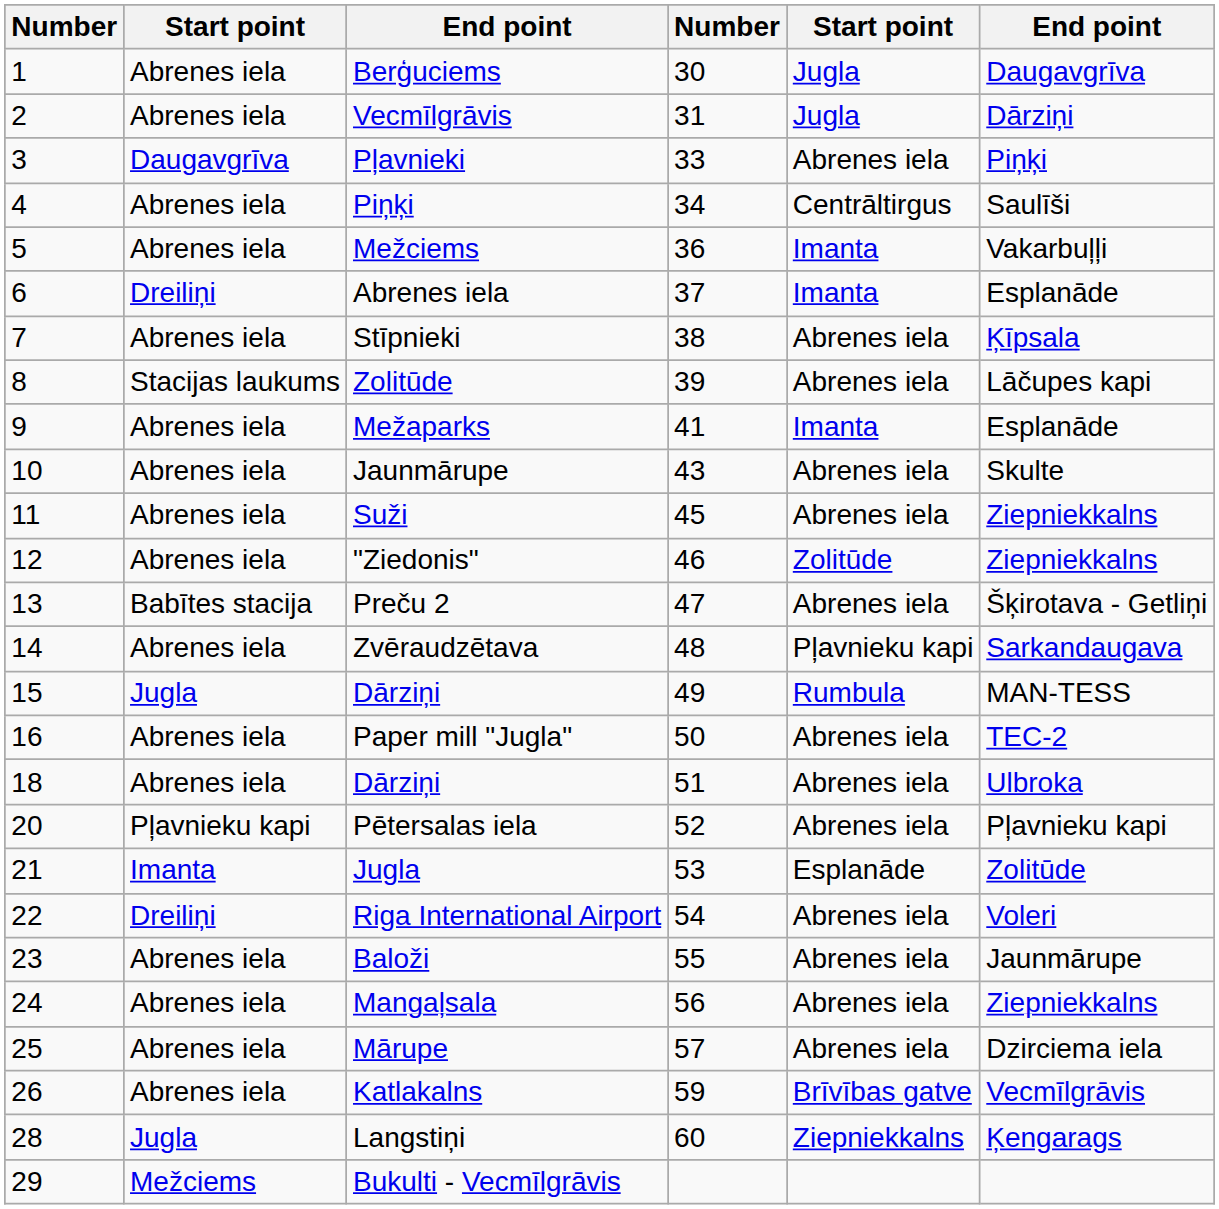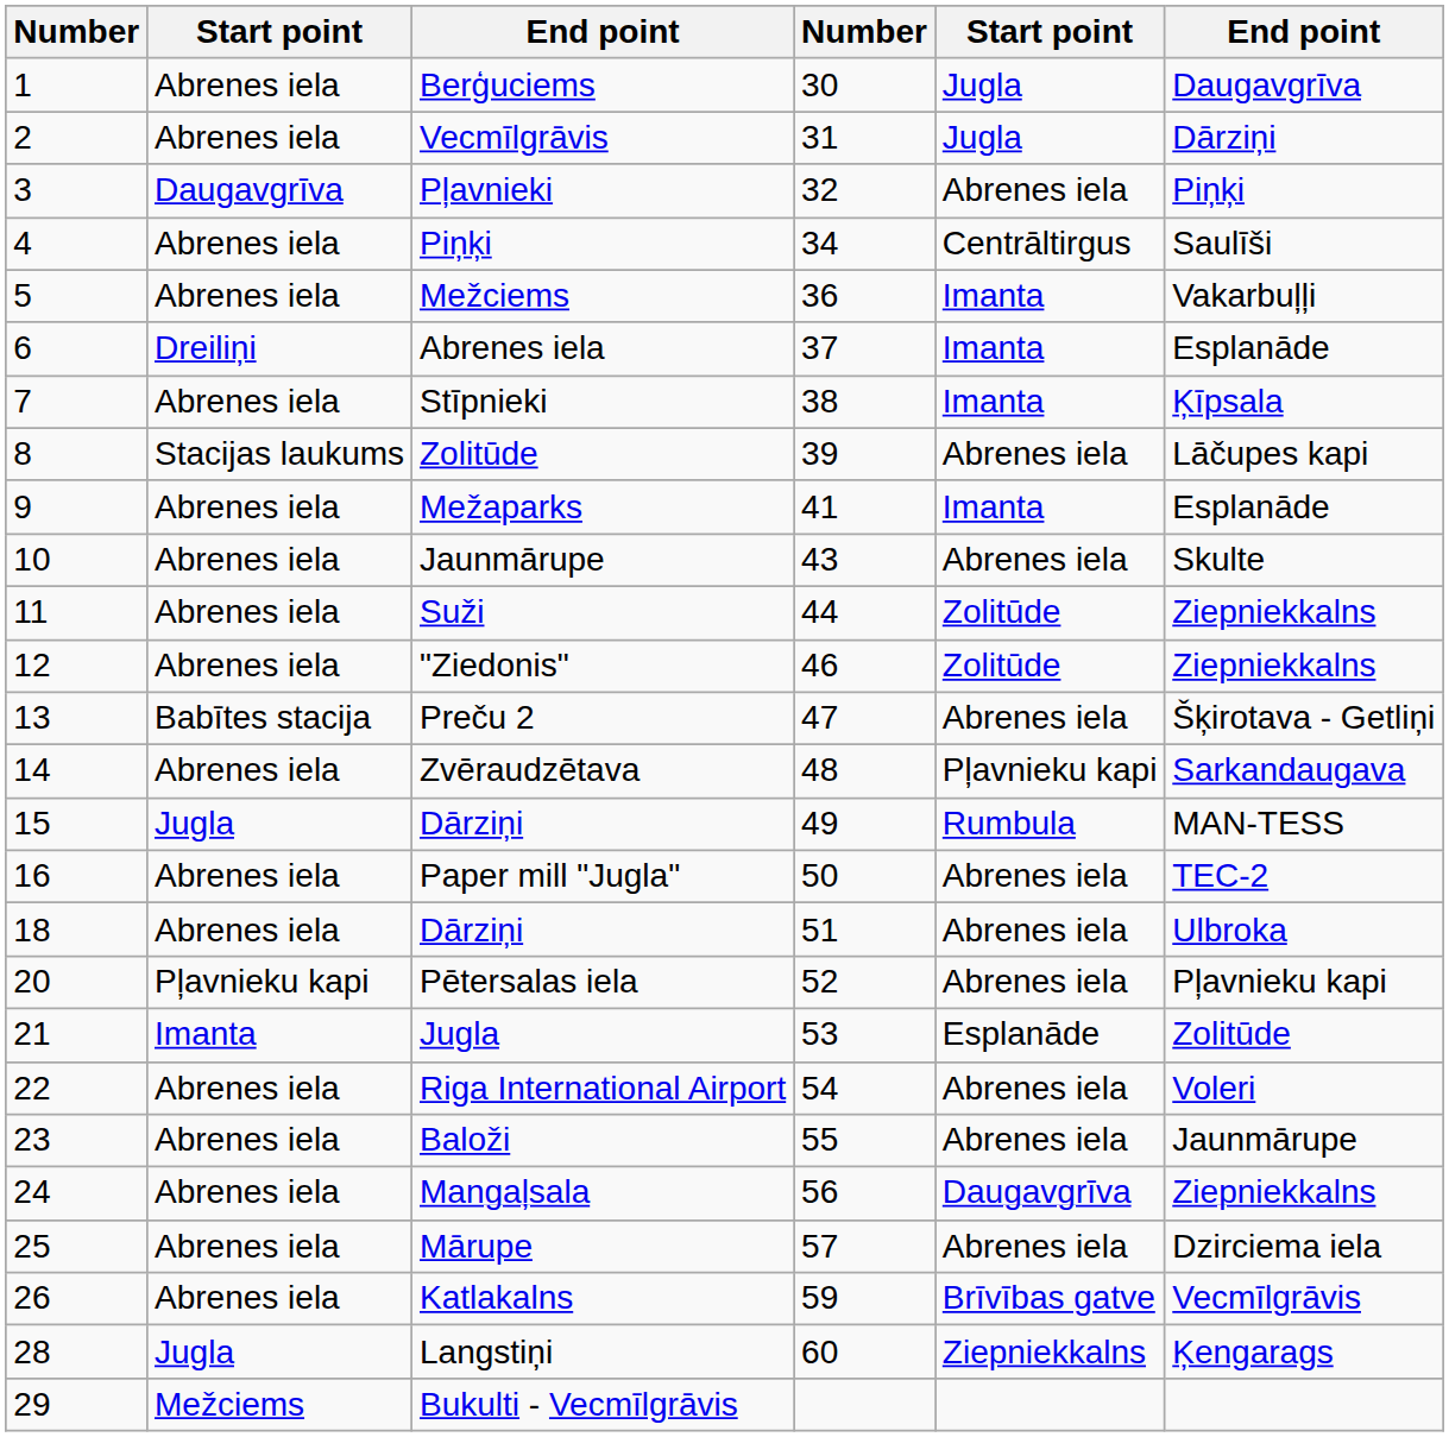Pļavnieki | column 4: 33 -> 32
Stīpnieki | column 5: Abrenes iela -> Imanta
Suži | column 4: 45 -> 44
Suži | column 5: Abrenes iela -> Zolitūde
Riga International Airport | column 2: Dreiliņi -> Abrenes iela
Mangaļsala | column 5: Abrenes iela -> Daugavgrīva
